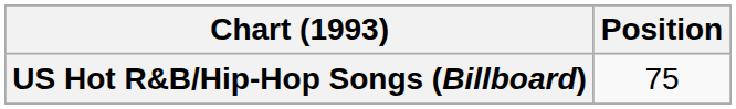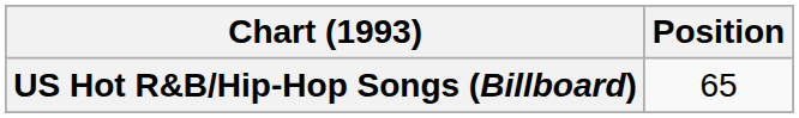US Hot R&B/Hip-Hop Songs (Billboard) | Position: 75 -> 65
